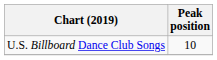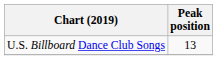U.S. Billboard Dance Club Songs | Peak position: 10 -> 13
